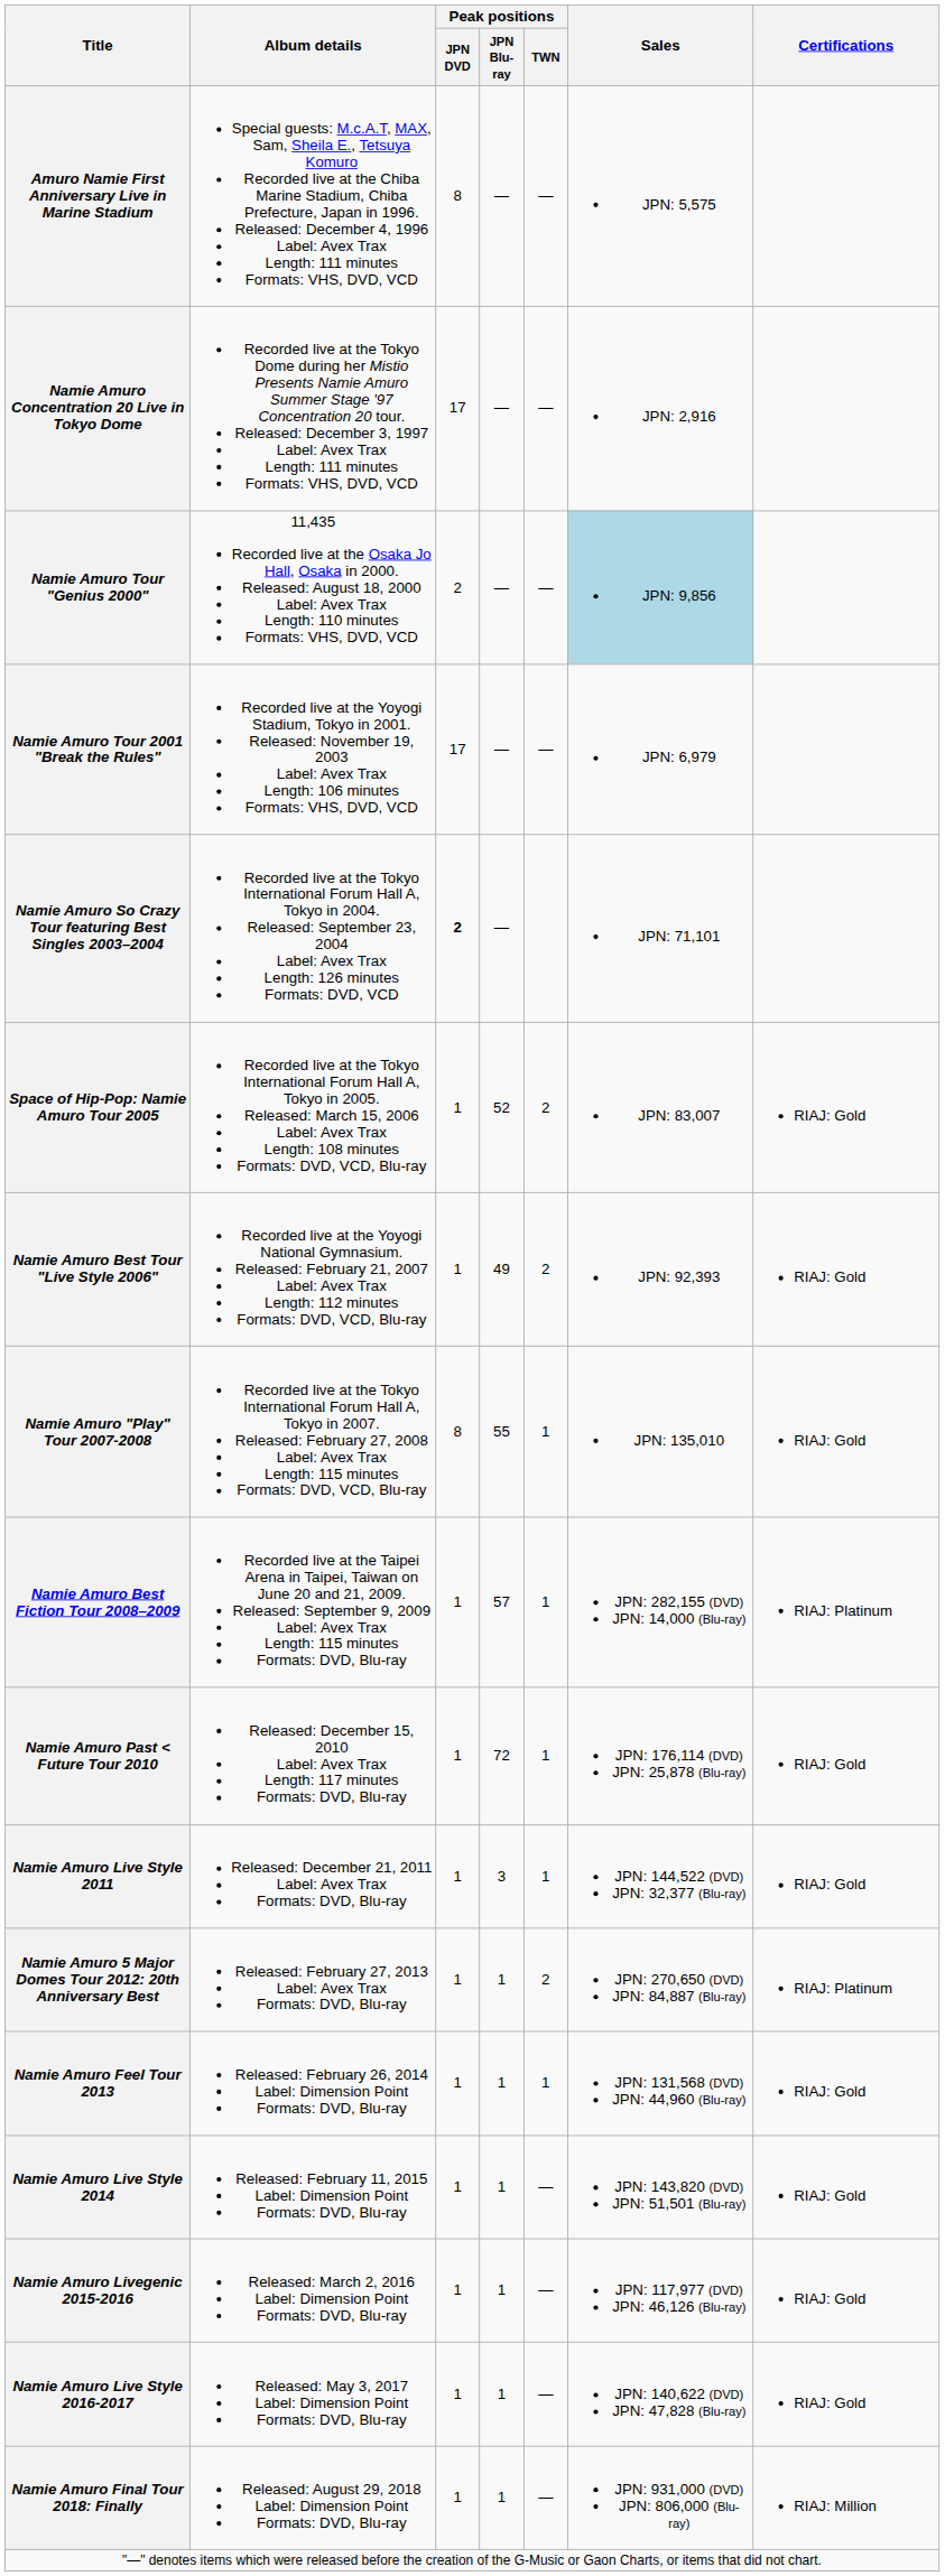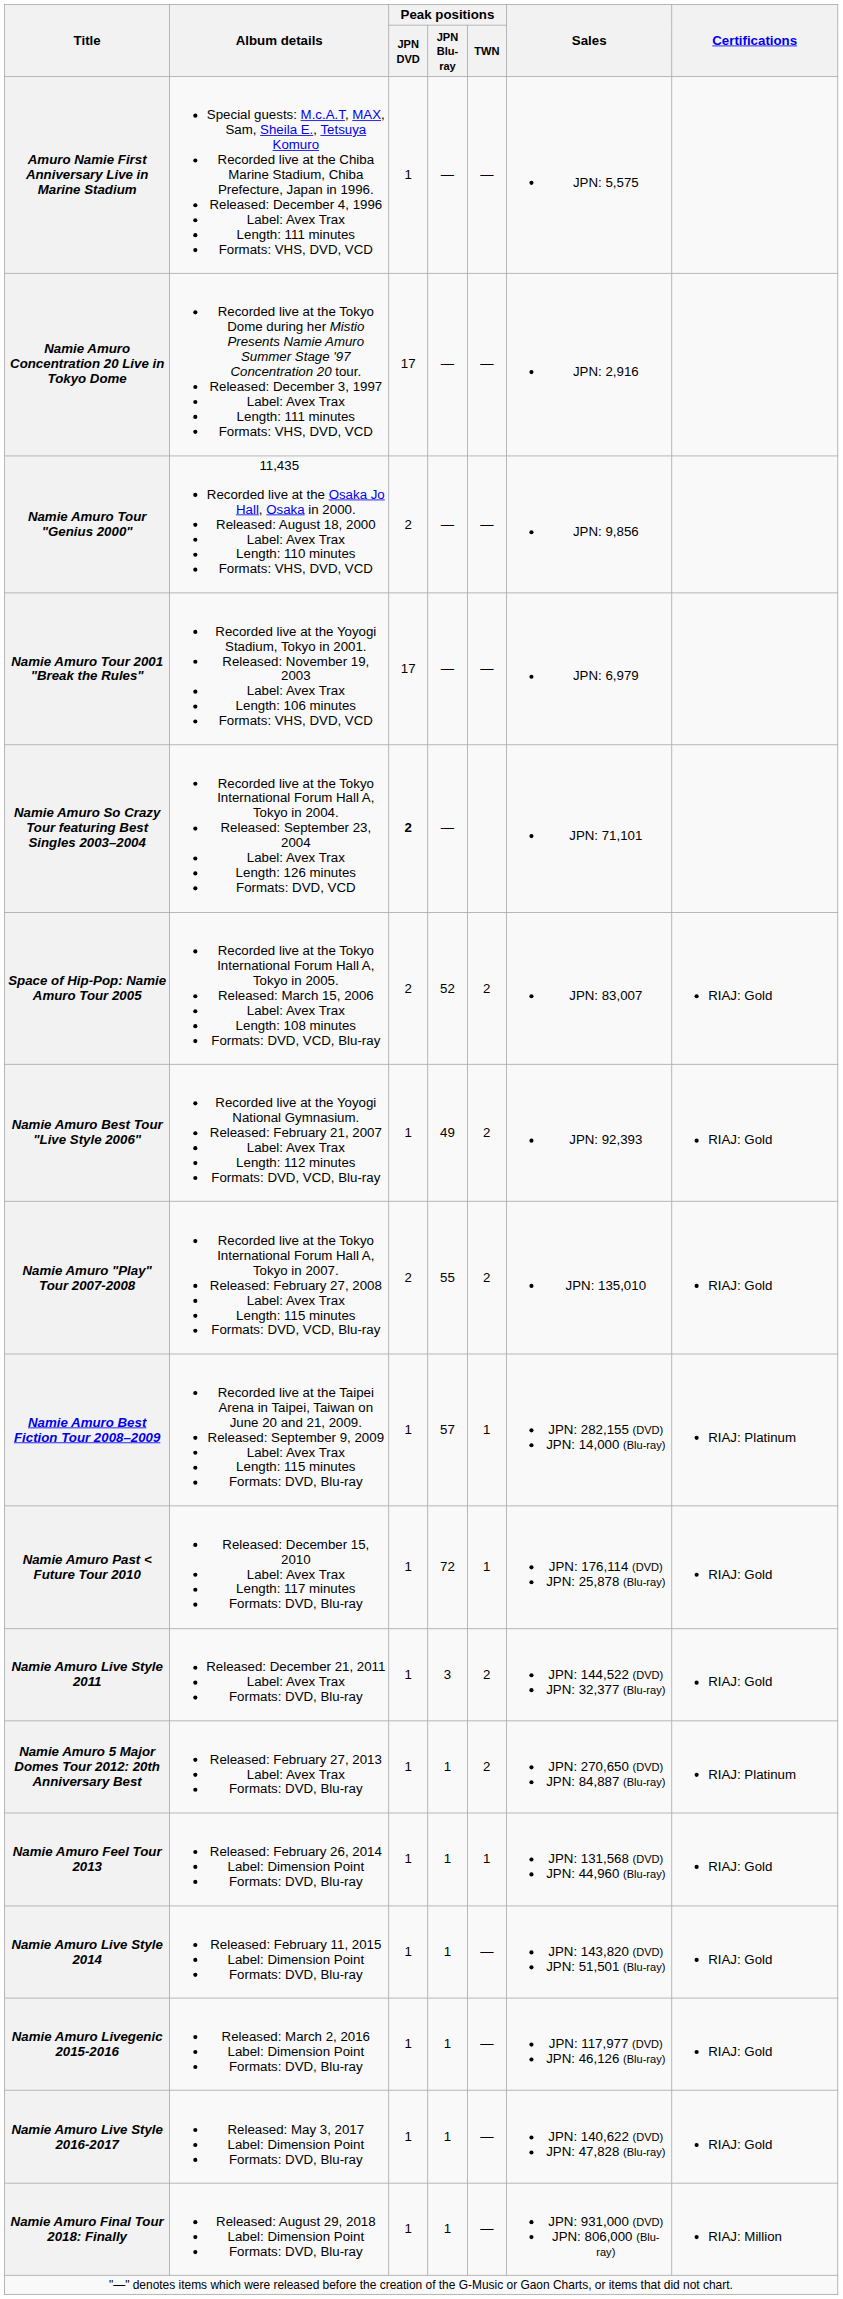Amuro Namie First Anniversary Live in Marine Stadium | Peak positions / JPN DVD: 8 -> 1
Namie Amuro Tour "Genius 2000" | Sales: lightblue background -> no background
Space of Hip-Pop: Namie Amuro Tour 2005 | Peak positions / JPN DVD: 1 -> 2
Namie Amuro "Play" Tour 2007-2008 | Peak positions / JPN DVD: 8 -> 2
Namie Amuro "Play" Tour 2007-2008 | Peak positions / TWN: 1 -> 2
Namie Amuro Live Style 2011 | Peak positions / TWN: 1 -> 2
